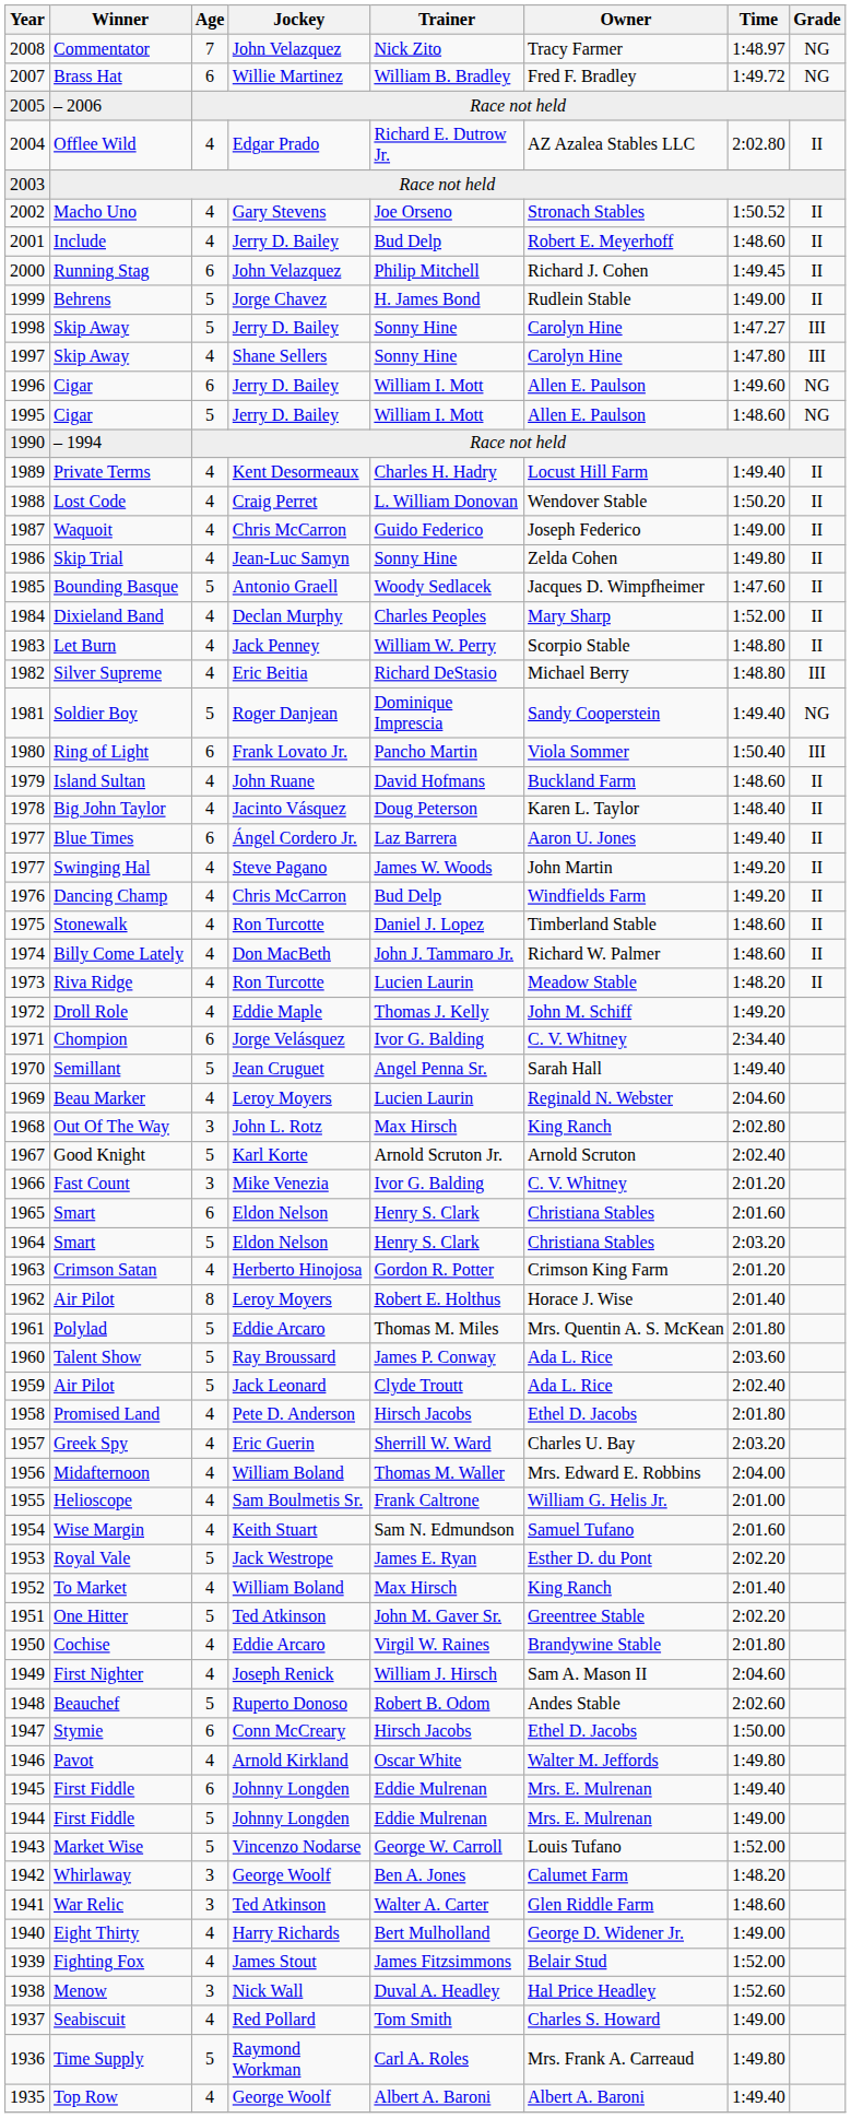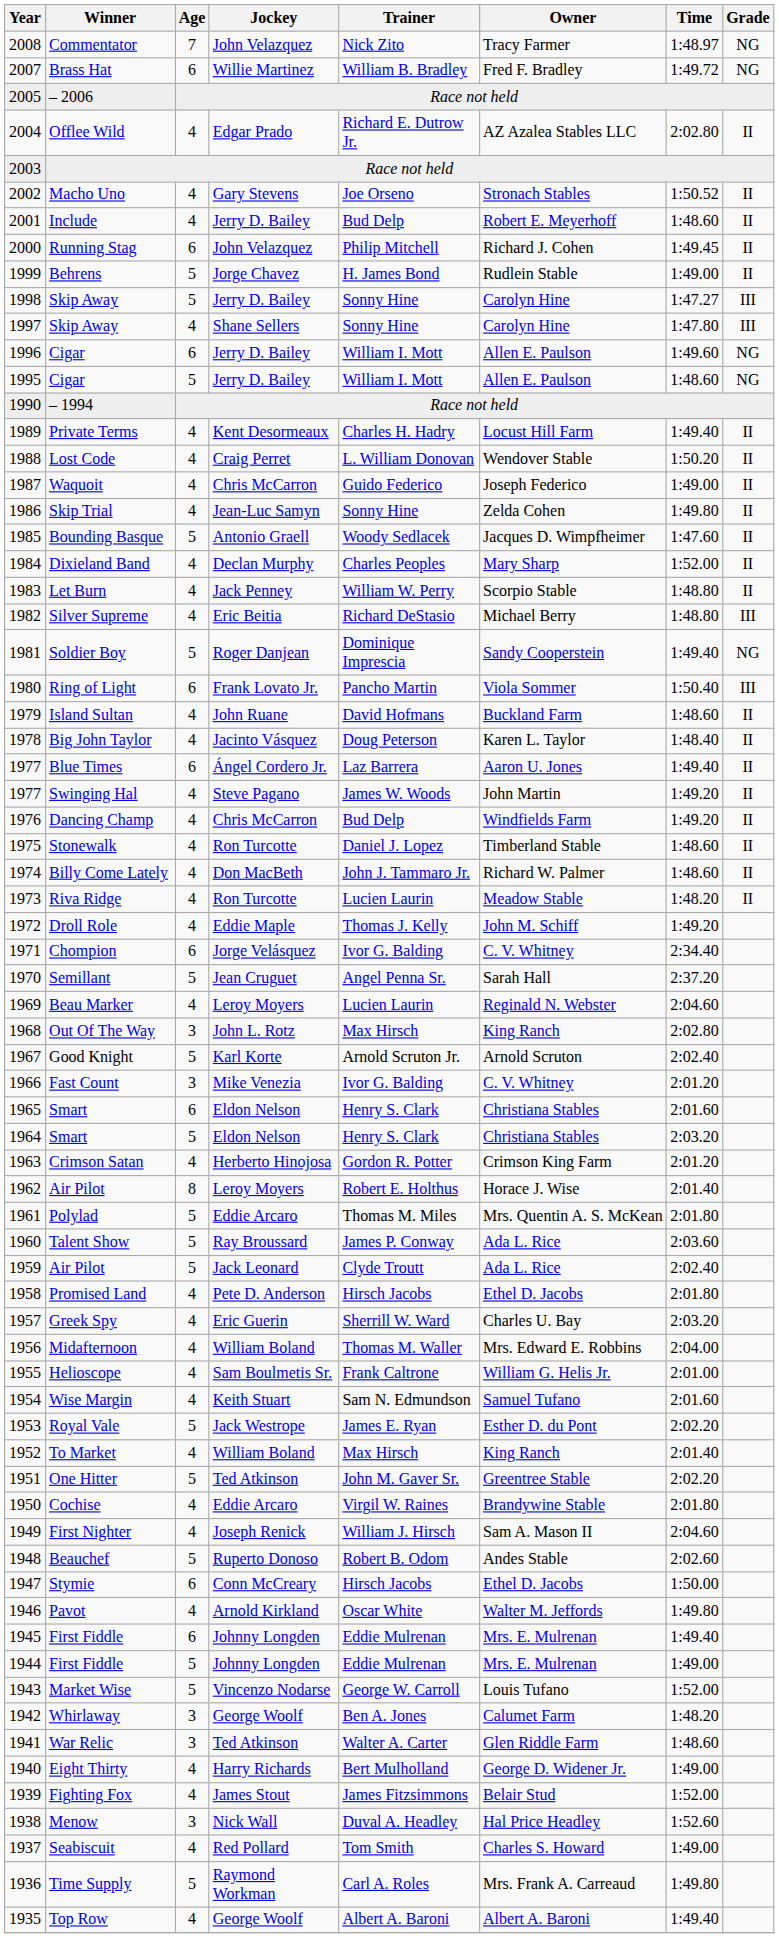Semillant | Time: 1:49.40 -> 2:37.20
